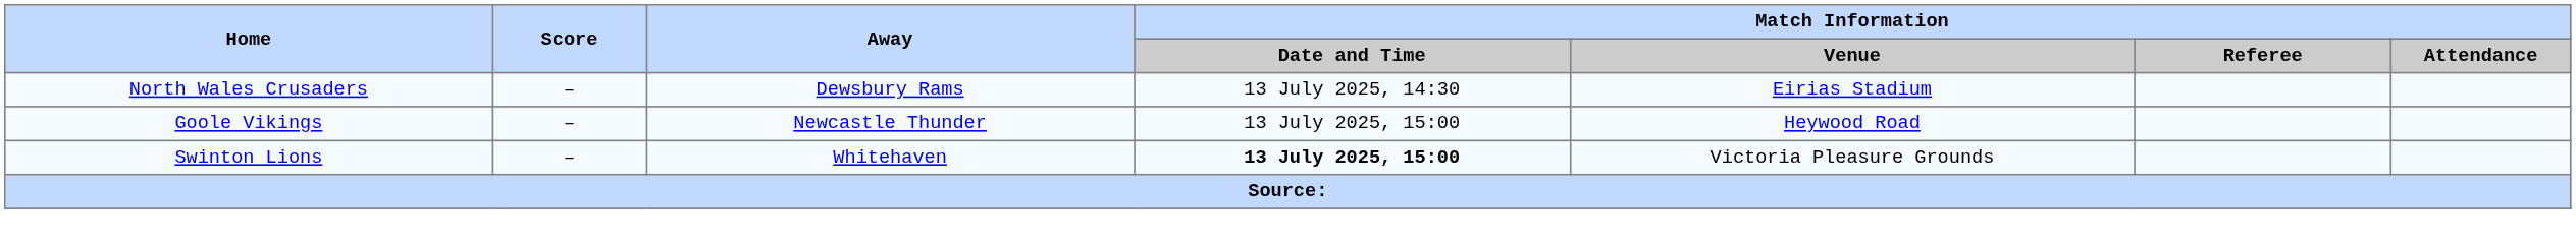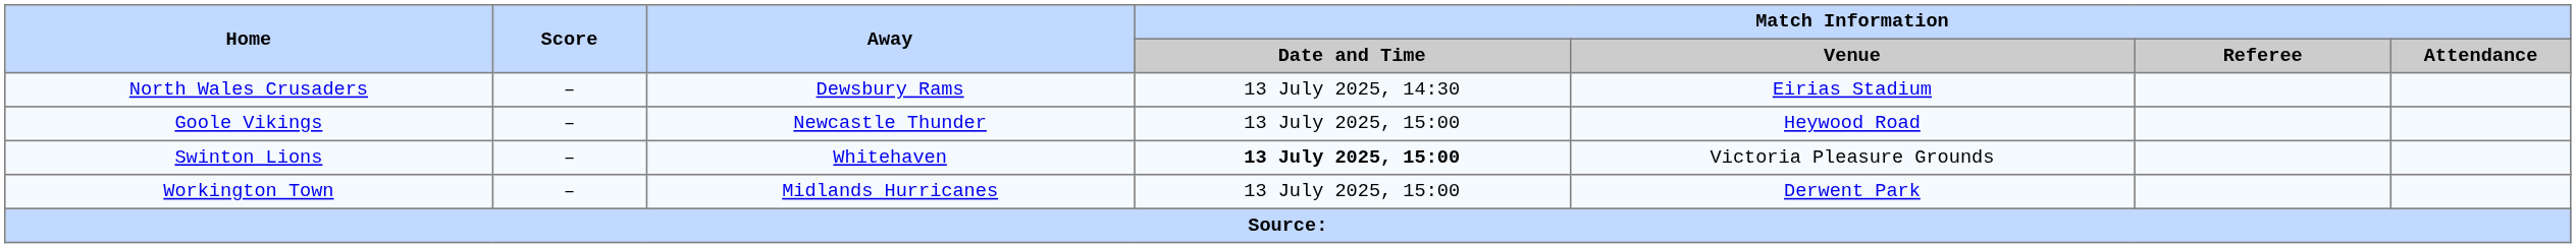+ row: Workington Town | – | Midlands Hurricanes | 13 July 2025, 15:00 | Derwent Park
